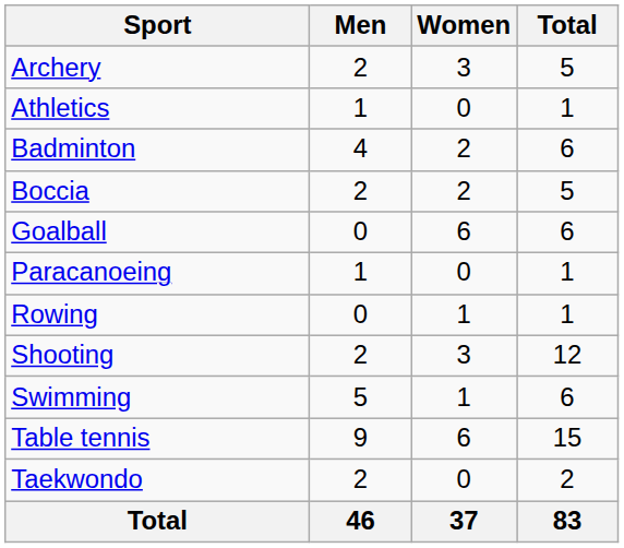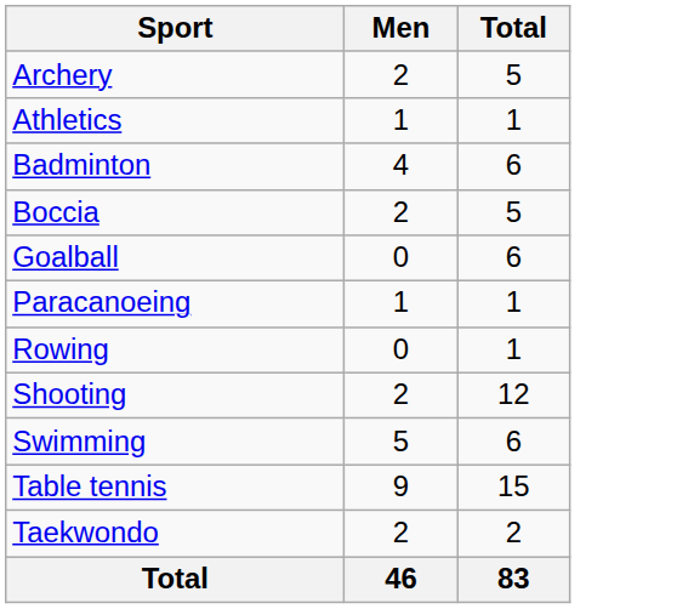- column: Women | 3 | 0 | 2 | 2 | 6 | 0 | 1 | 3 | 1 | 6 | 0 | 37
